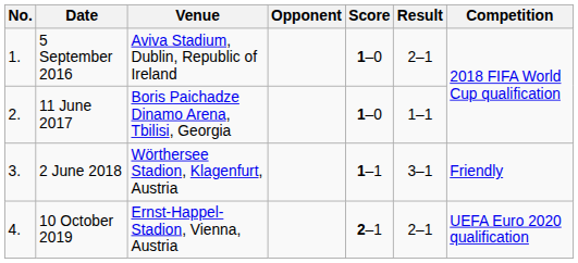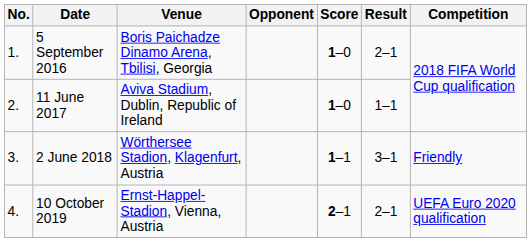5 September 2016 | Venue: Aviva Stadium, Dublin, Republic of Ireland -> Boris Paichadze Dinamo Arena, Tbilisi, Georgia
11 June 2017 | Venue: Boris Paichadze Dinamo Arena, Tbilisi, Georgia -> Aviva Stadium, Dublin, Republic of Ireland
